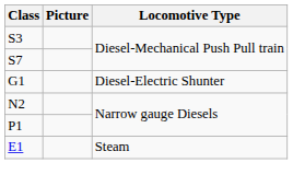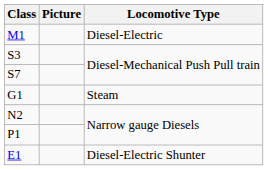+ row: M1 | Diesel-Electric
G1 | Locomotive Type: Diesel-Electric Shunter -> Steam
E1 | Locomotive Type: Steam -> Diesel-Electric Shunter
